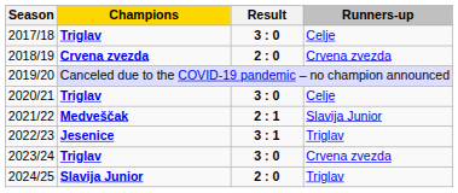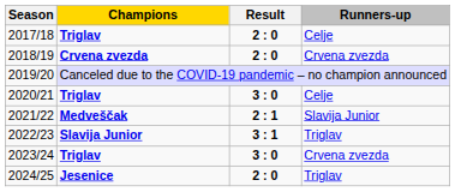2017/18 | Result: 3 : 0 -> 2 : 0
2022/23 | Champions: Jesenice -> Slavija Junior
2024/25 | Champions: Slavija Junior -> Jesenice
